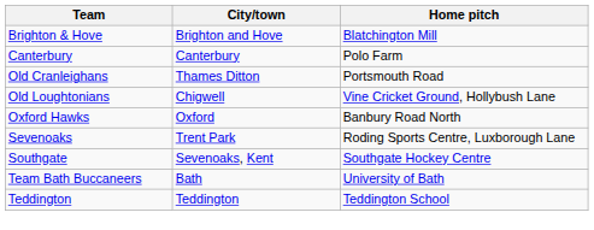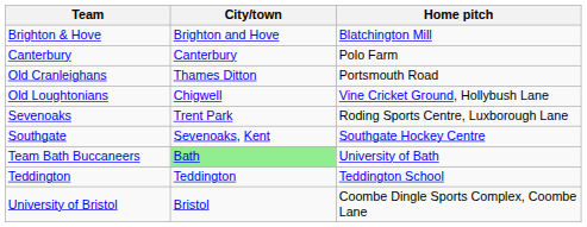- row: Oxford Hawks | Oxford | Banbury Road North
Team Bath Buccaneers | City/town: no background -> lightgreen background
+ row: University of Bristol | Bristol | Coombe Dingle Sports Complex, Coombe Lane
